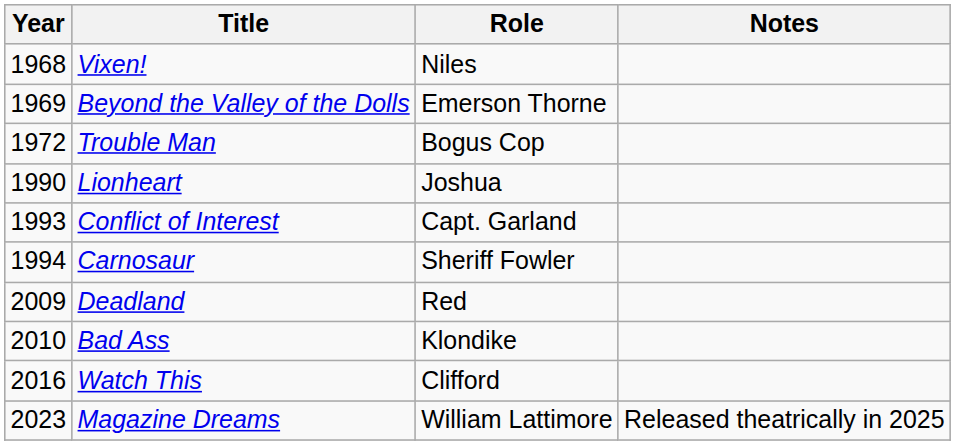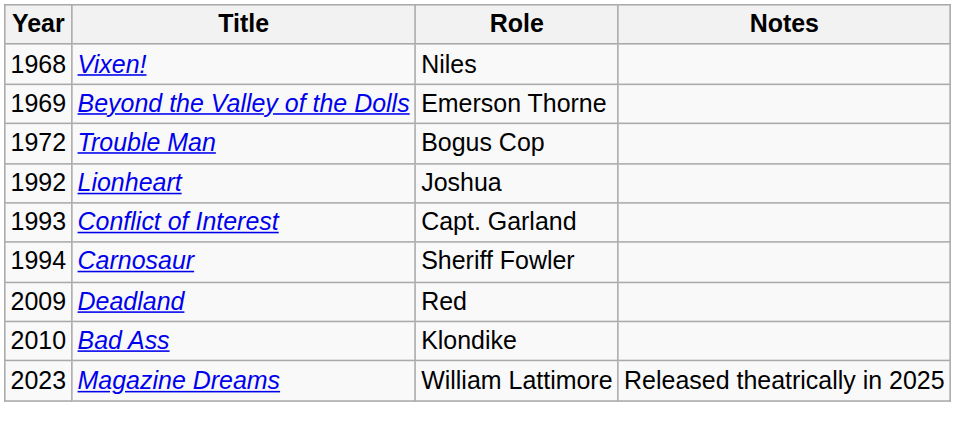Lionheart | Year: 1990 -> 1992
- row: 2016 | Watch This | Clifford
